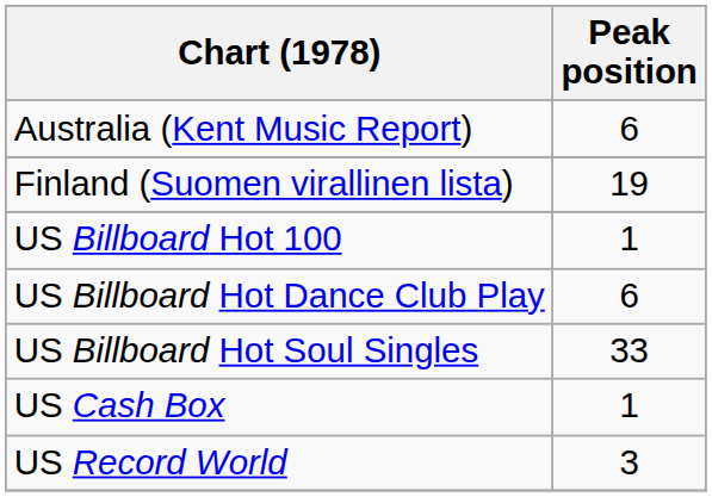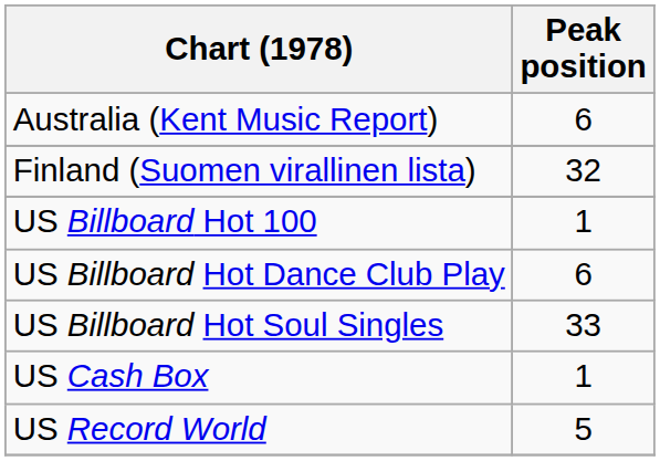Finland (Suomen virallinen lista) | Peak position: 19 -> 32
US Record World | Peak position: 3 -> 5
